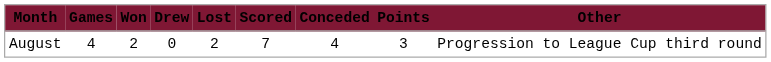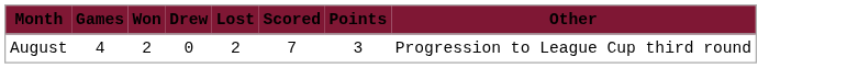- column: Conceded | 4
